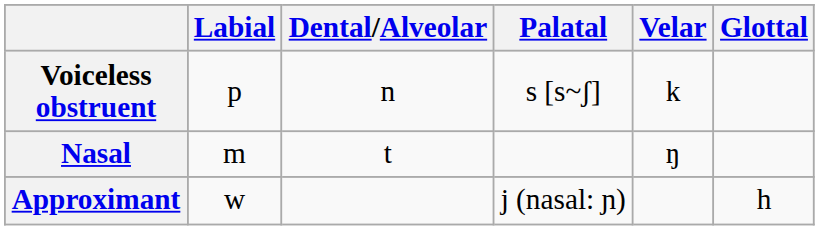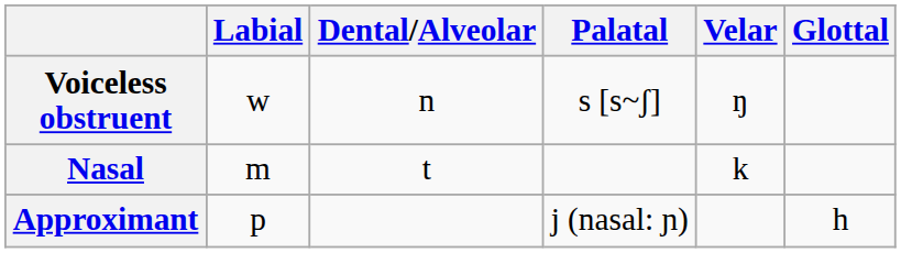Voiceless obstruent | Labial: p -> w
Voiceless obstruent | Velar: k -> ŋ
Nasal | Velar: ŋ -> k
Approximant | Labial: w -> p
